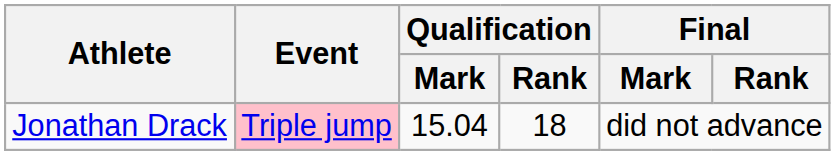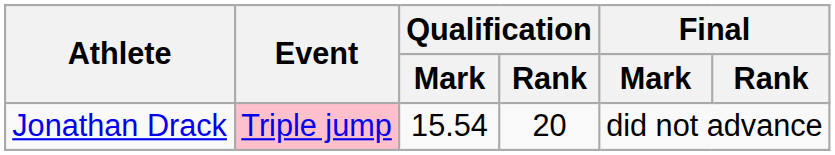Jonathan Drack | Qualification / Mark: 15.04 -> 15.54
Jonathan Drack | Qualification / Rank: 18 -> 20
